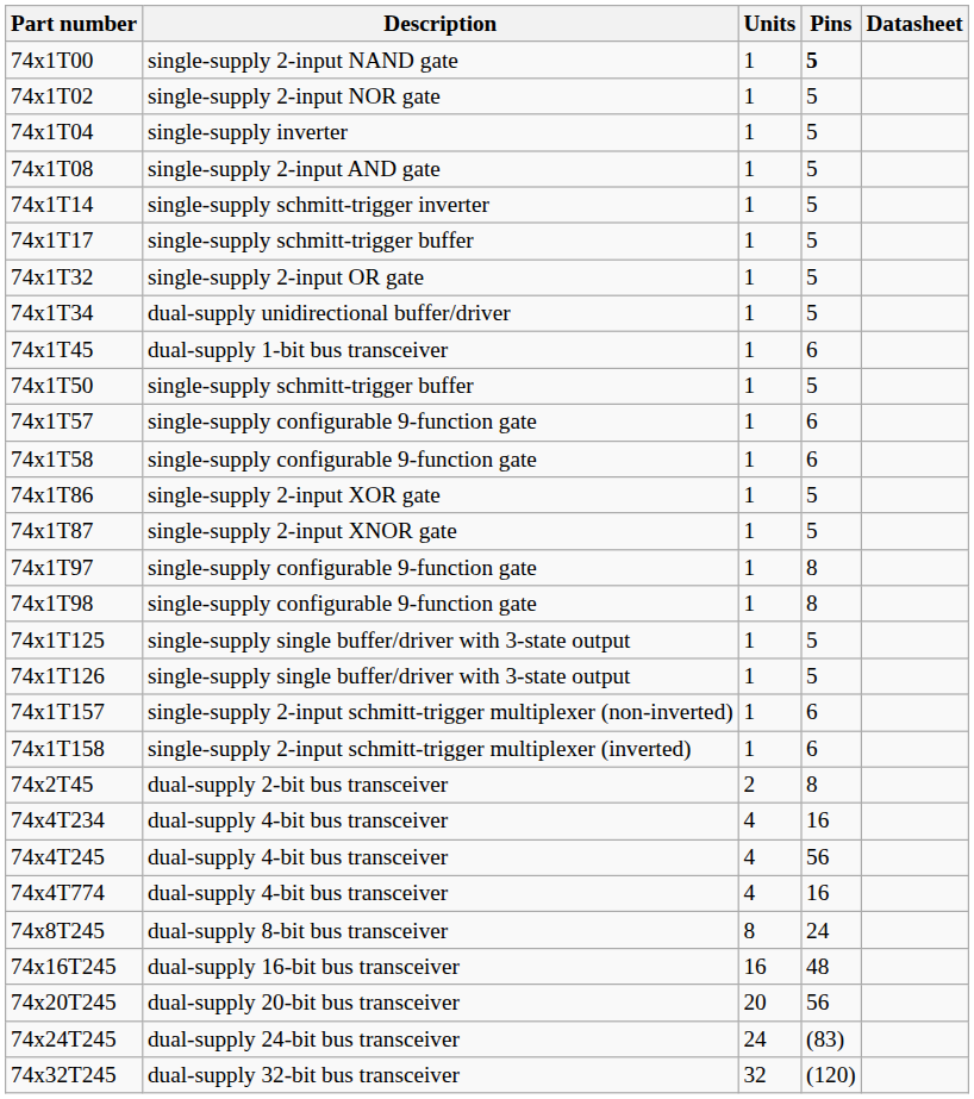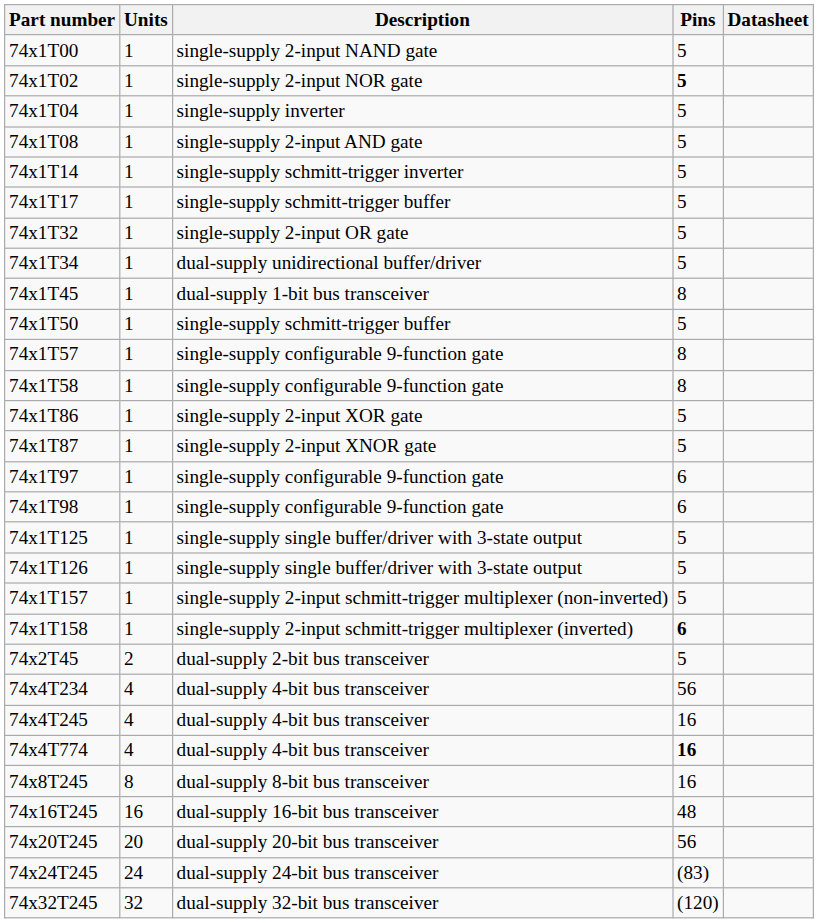columns swapped: Units <-> Description
74x1T00 | Pins: bold -> normal
74x1T02 | Pins: normal -> bold
74x1T45 | Pins: 6 -> 8
74x1T57 | Pins: 6 -> 8
74x1T58 | Pins: 6 -> 8
74x1T97 | Pins: 8 -> 6
74x1T98 | Pins: 8 -> 6
74x1T157 | Pins: 6 -> 5
74x1T158 | Pins: normal -> bold
74x2T45 | Pins: 8 -> 5
74x4T234 | Pins: 16 -> 56
74x4T245 | Pins: 56 -> 16
74x4T774 | Pins: normal -> bold
74x8T245 | Pins: 24 -> 16
